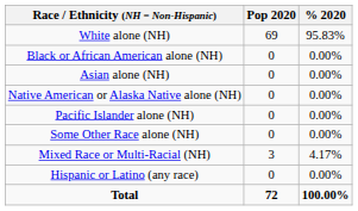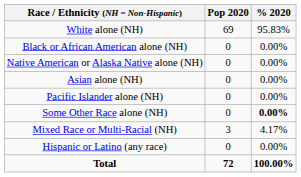rows swapped: Native American or Alaska Native alone (NH) <-> Asian alone (NH)
Some Other Race alone (NH) | % 2020: normal -> bold
